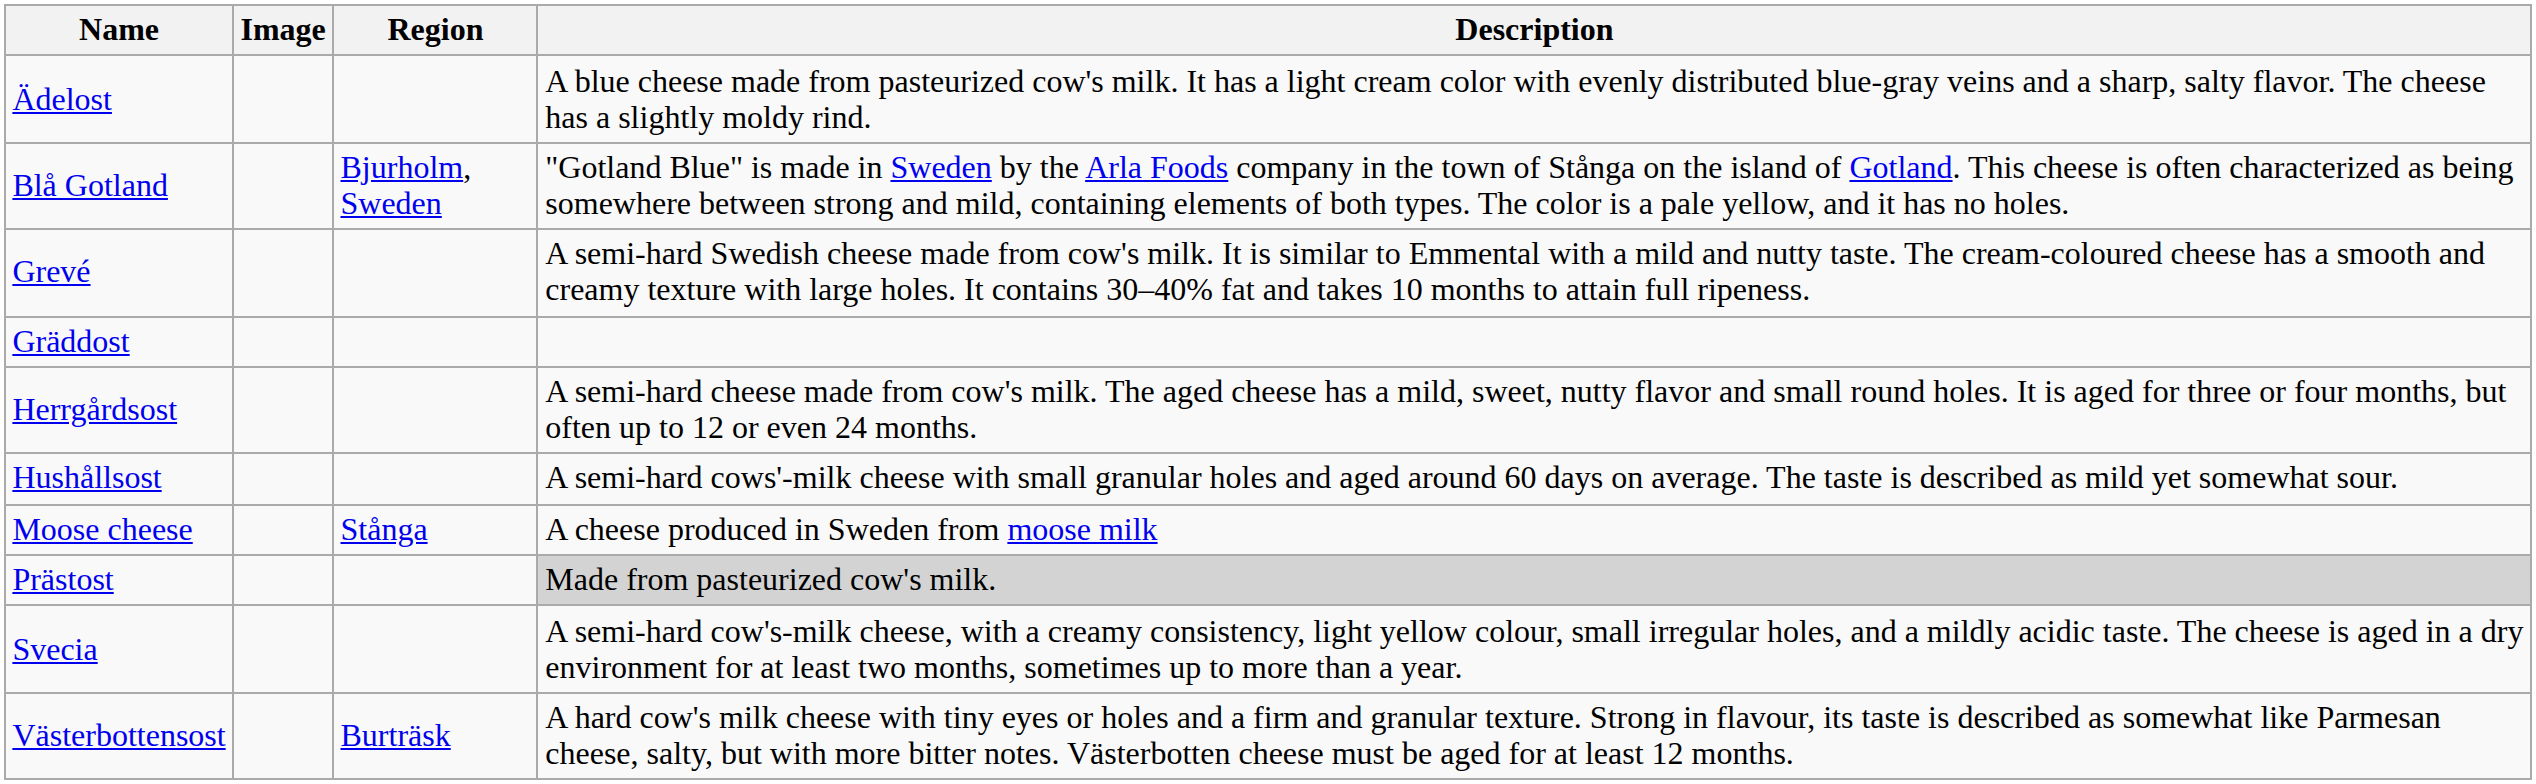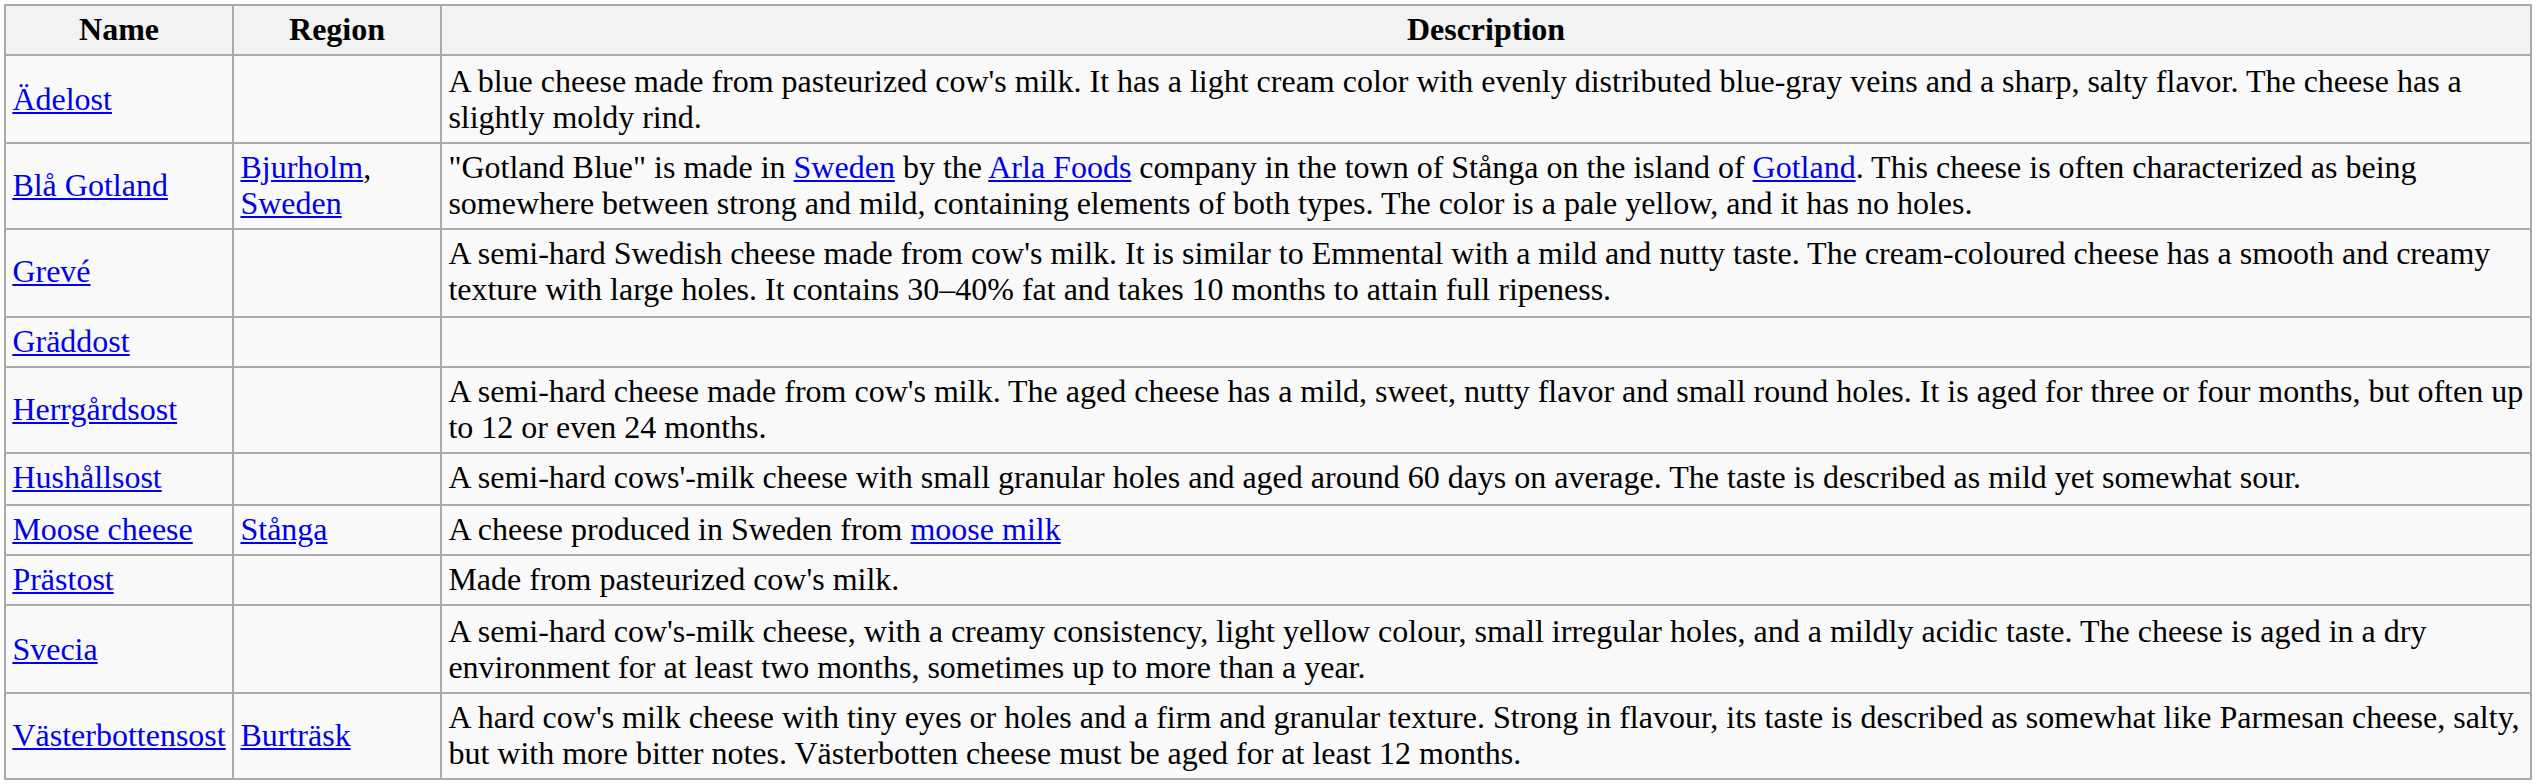- column: Image
Prästost | Description: lightgrey background -> no background
